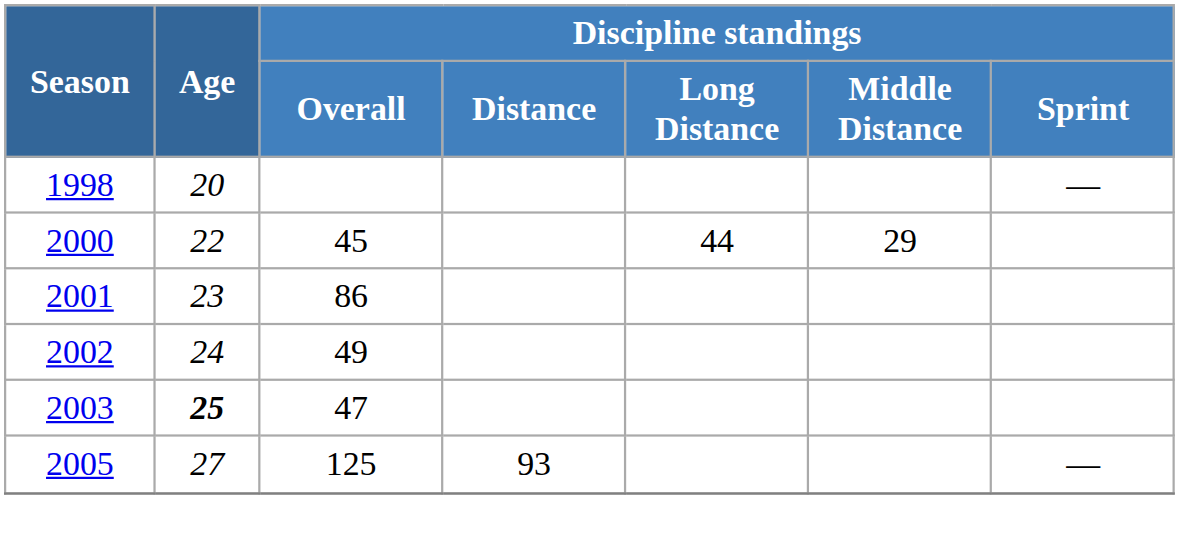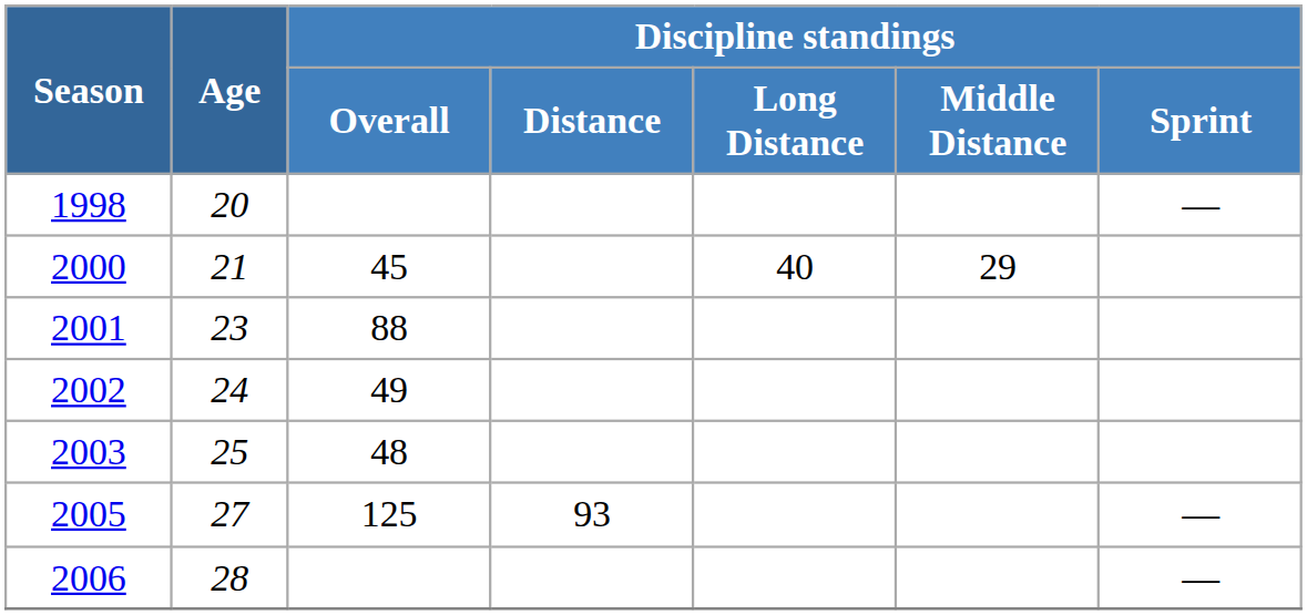2000 | Age: 22 -> 21
2000 | Discipline standings / Long Distance: 44 -> 40
2001 | Discipline standings / Overall: 86 -> 88
2003 | Age: bold -> normal
2003 | Discipline standings / Overall: 47 -> 48
+ row: 2006 | 28 | —
